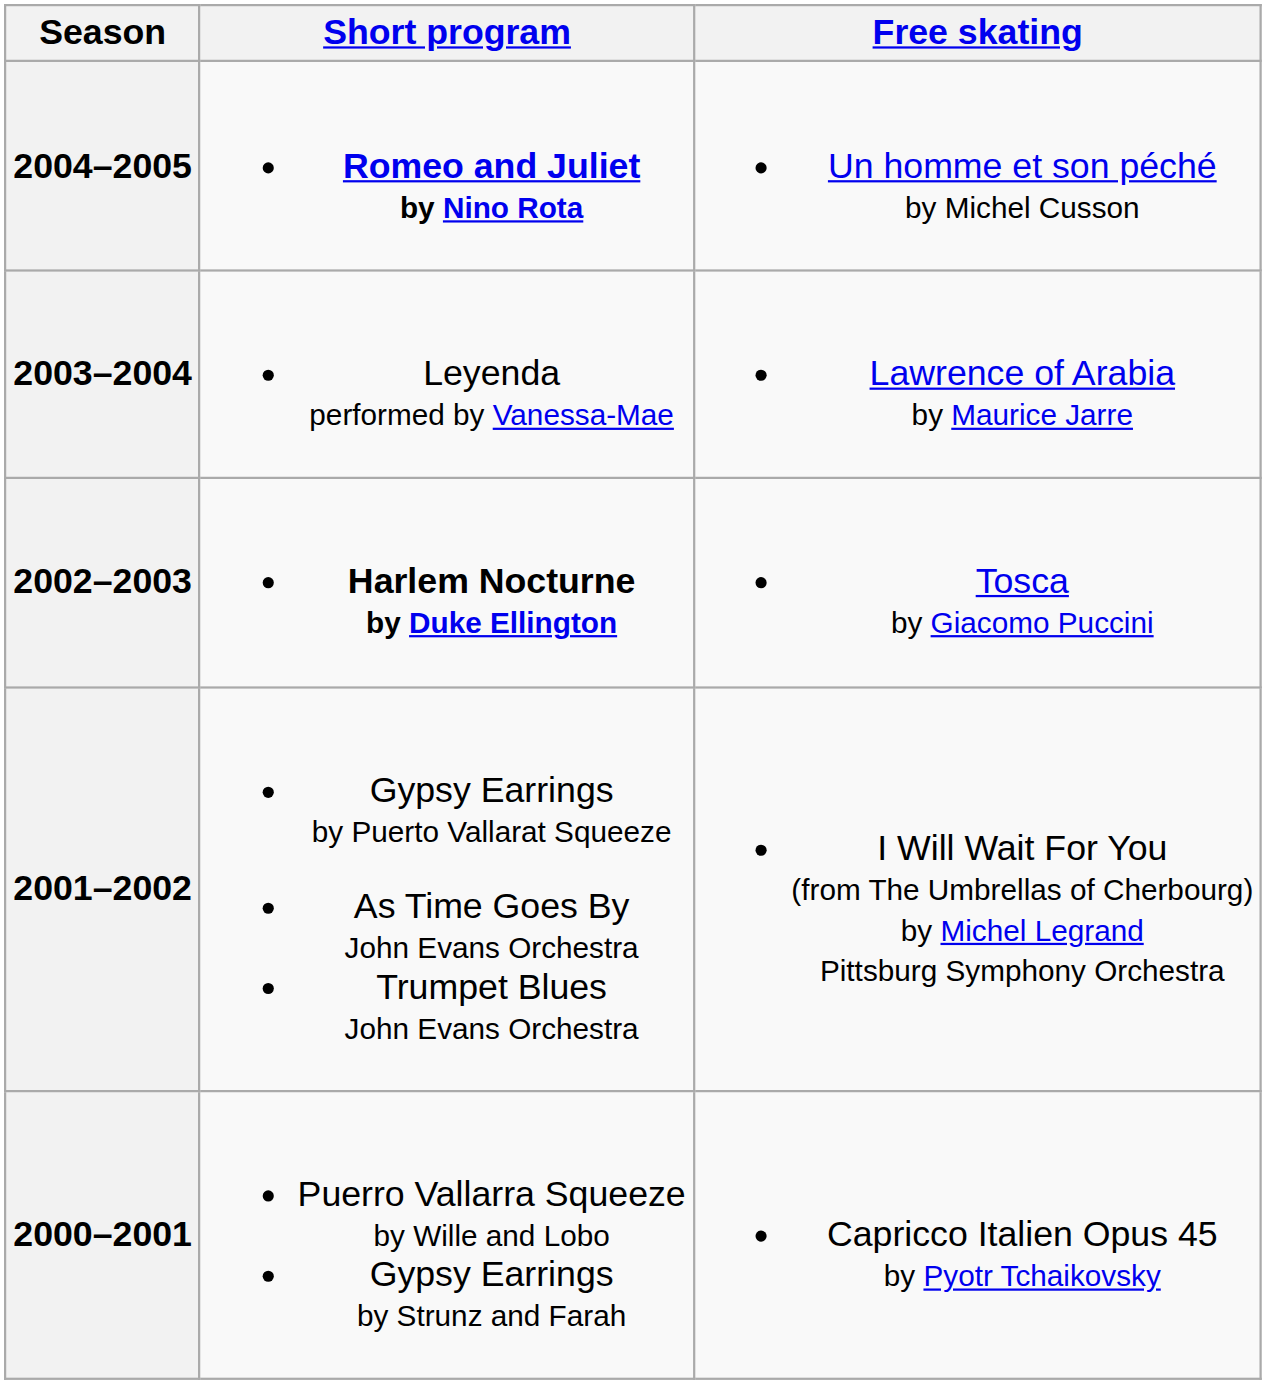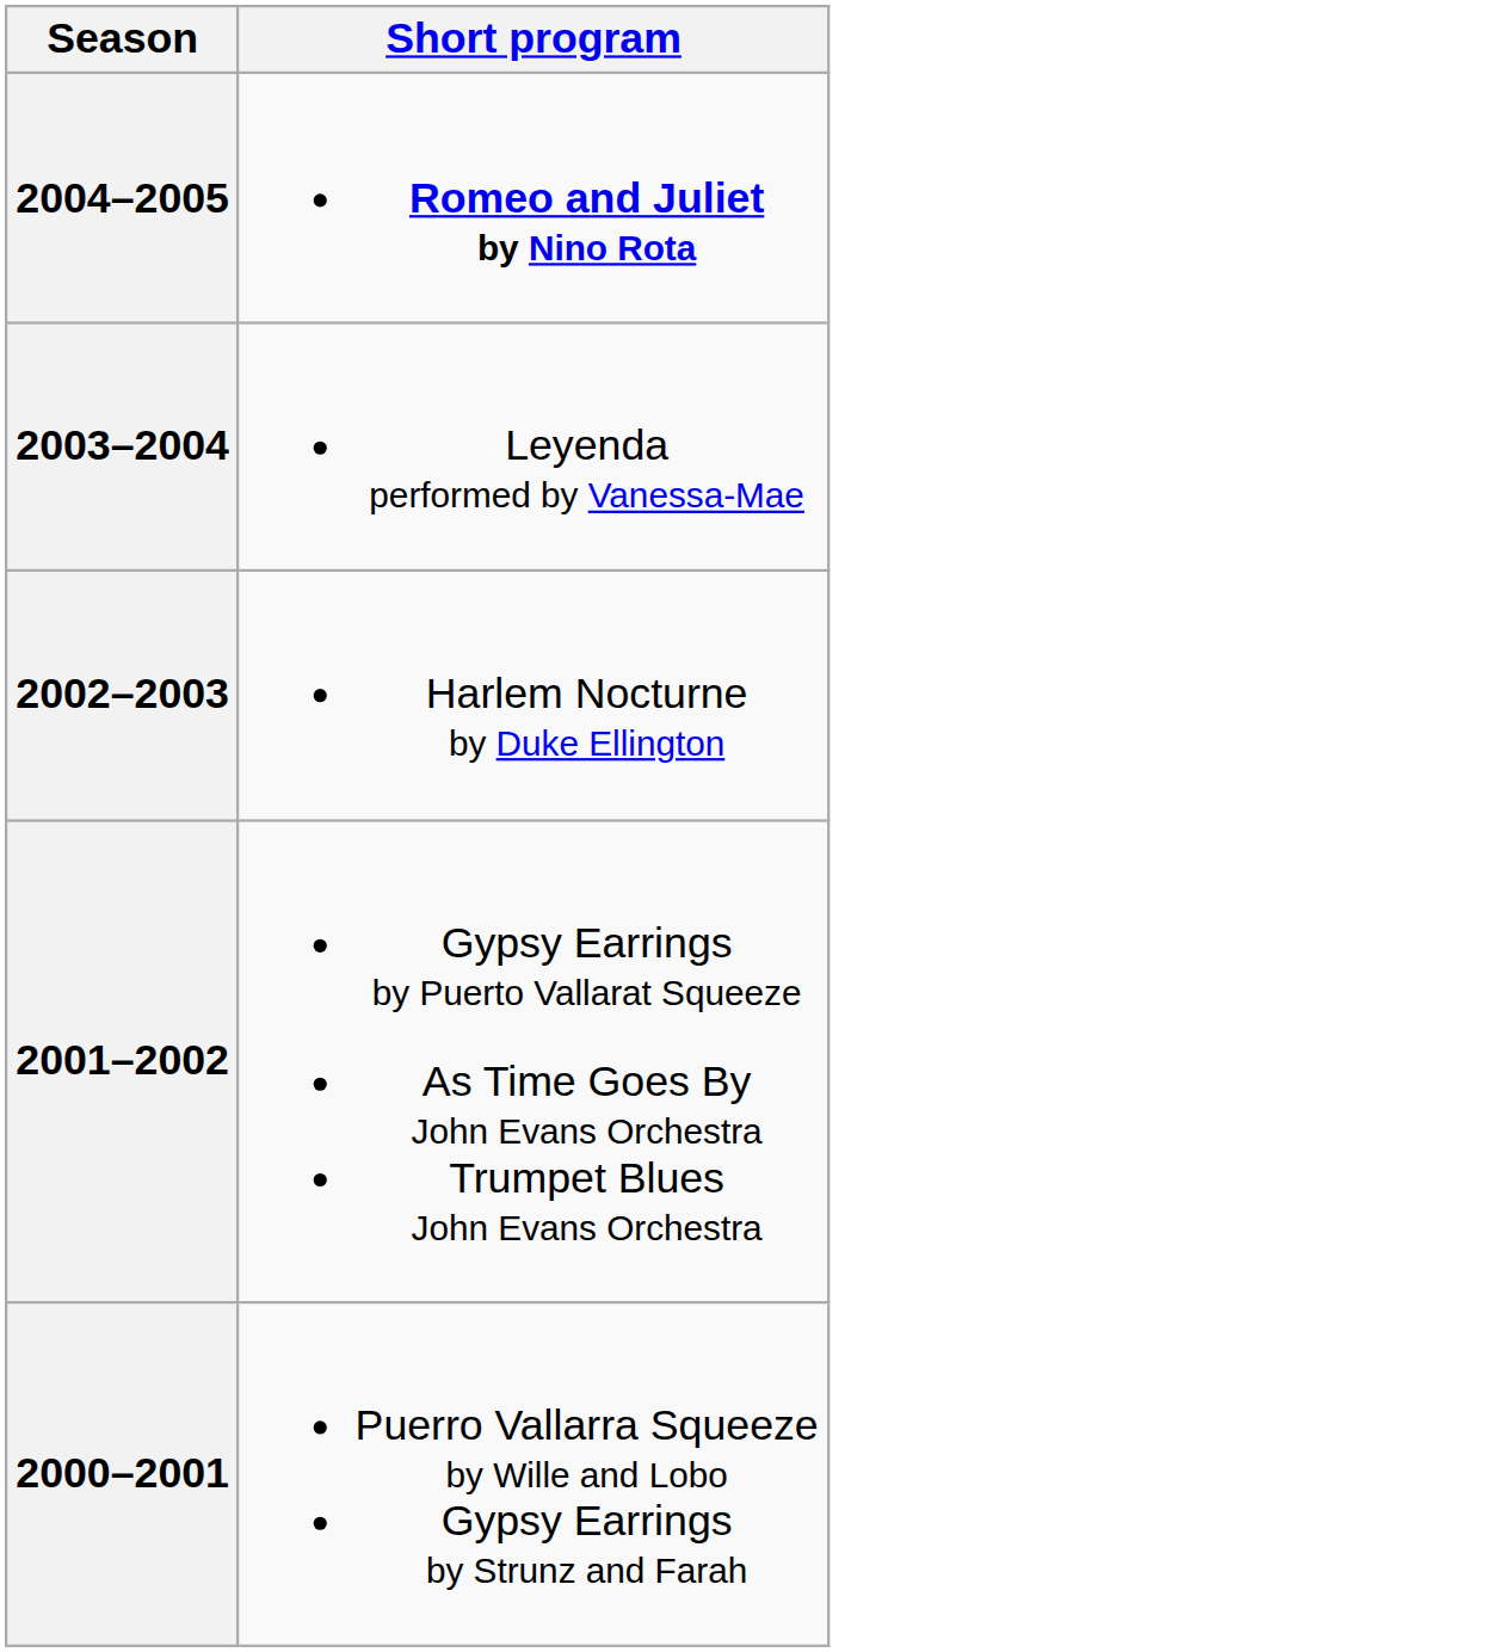- column: Free skating | Un homme et son péché by Michel Cusson | Lawrence of Arabia by Maurice Jarre | Tosca by Giacomo Puccini | I Will Wait For You (from The Umbrellas of Cherbourg) by Michel Legrand Pittsburg Symphony Orchestra | Capricco Italien Opus 45 by Pyotr Tchaikovsky
2002–2003 | Short program: bold -> normal
